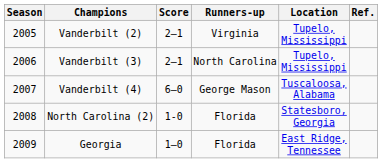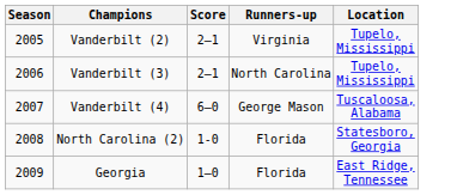- column: Ref.
